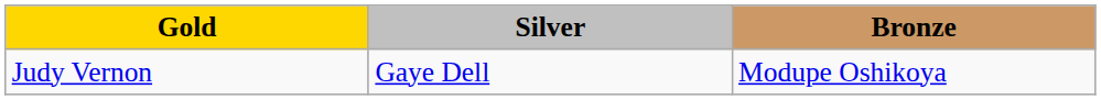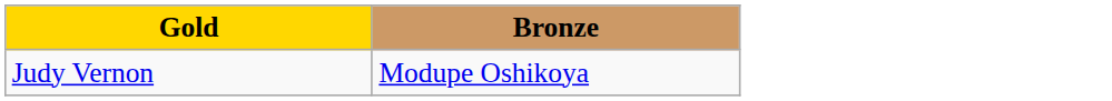- column: Silver | Gaye Dell
